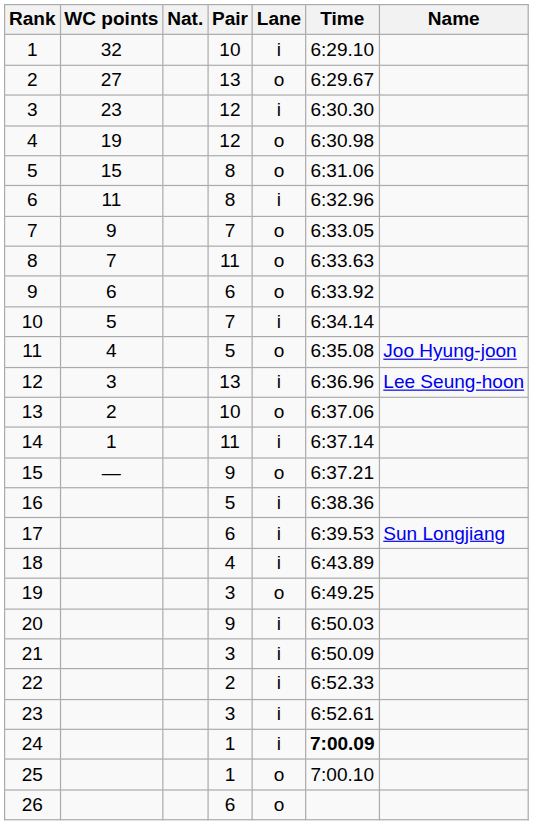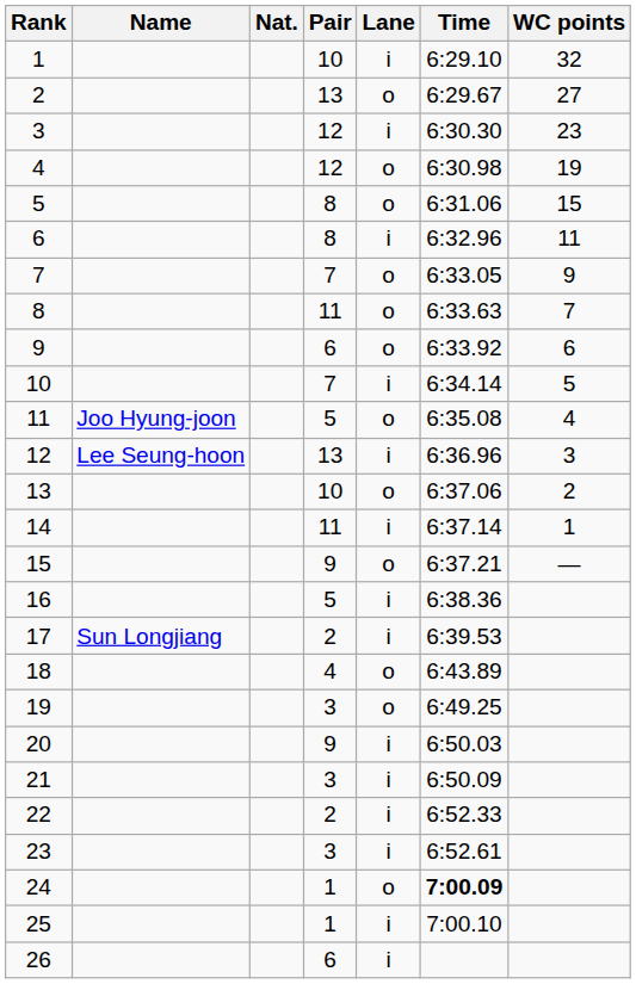columns swapped: Name <-> WC points
17 | Pair: 6 -> 2
18 | Lane: i -> o
24 | Lane: i -> o
25 | Lane: o -> i
26 | Lane: o -> i
